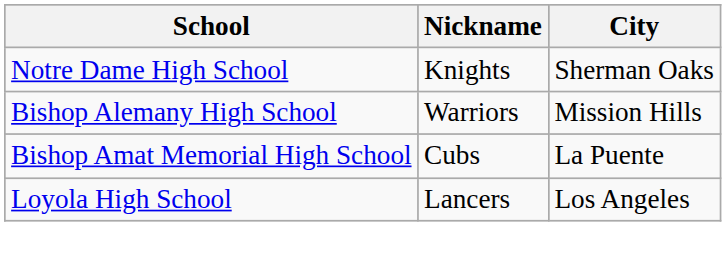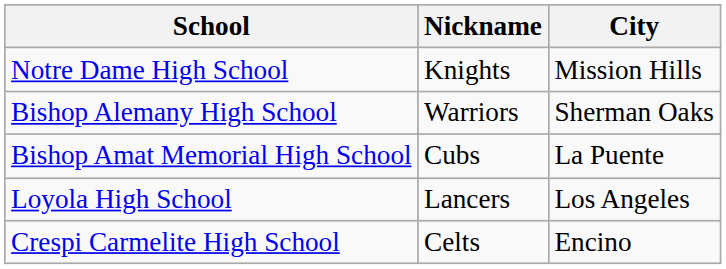Notre Dame High School | City: Sherman Oaks -> Mission Hills
Bishop Alemany High School | City: Mission Hills -> Sherman Oaks
+ row: Crespi Carmelite High School | Celts | Encino
